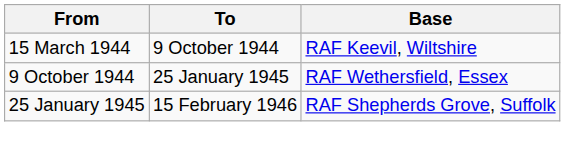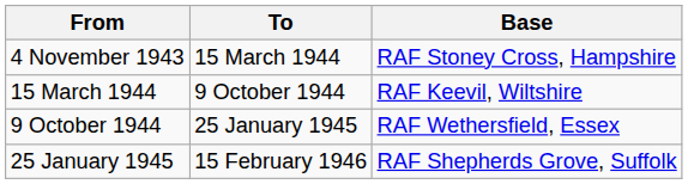+ row: 4 November 1943 | 15 March 1944 | RAF Stoney Cross, Hampshire
